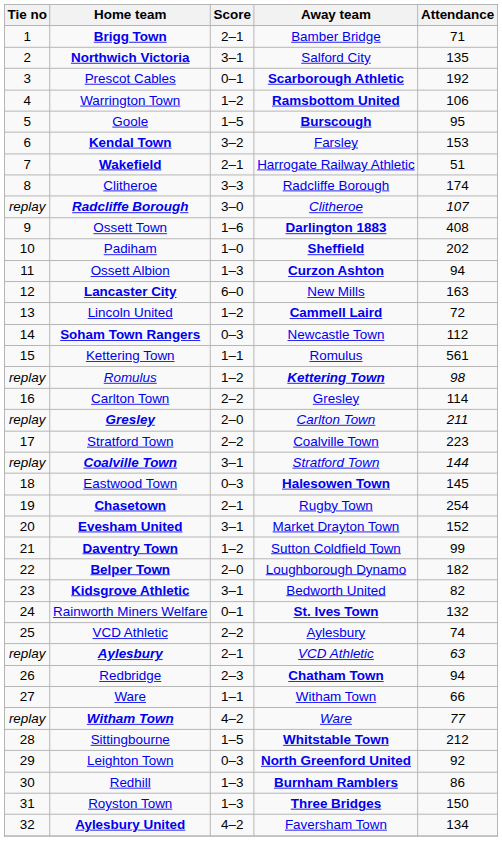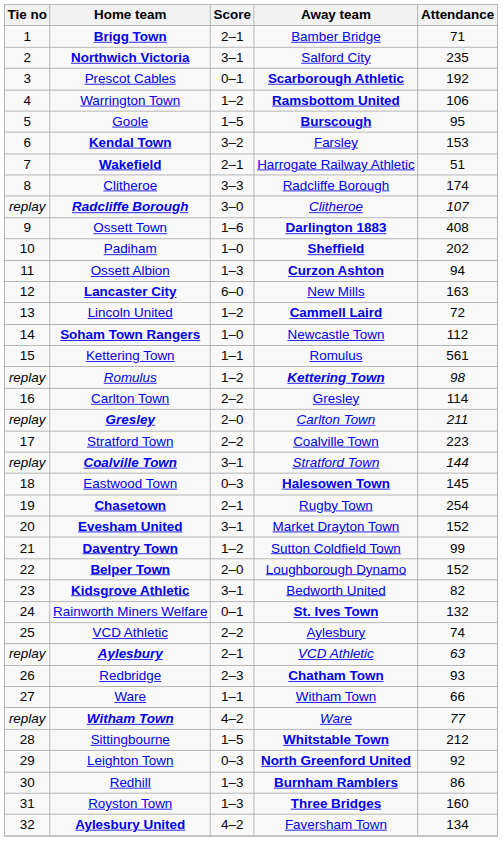Northwich Victoria | Attendance: 135 -> 235
Soham Town Rangers | Score: 0–3 -> 1–0
Belper Town | Attendance: 182 -> 152
Redbridge | Attendance: 94 -> 93
Royston Town | Attendance: 150 -> 160
